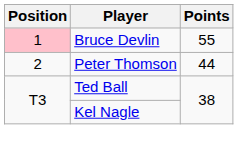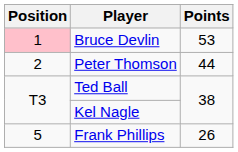Bruce Devlin | Points: 55 -> 53
+ row: 5 | Frank Phillips | 26
